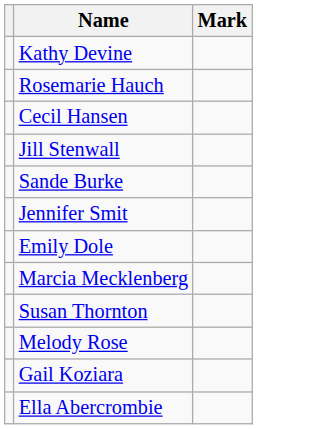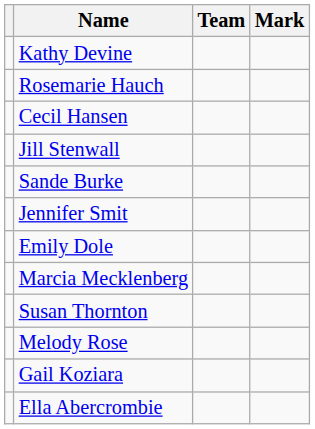+ column: Team
